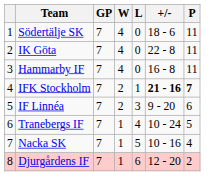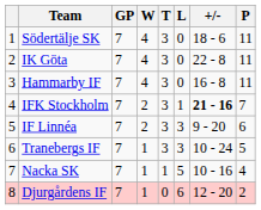+ column: T | 3 | 3 | 3 | 3 | 3 | 3 | 1 | 0
IFK Stockholm | P: bold -> normal
Tranebergs IF | L: 4 -> 3
